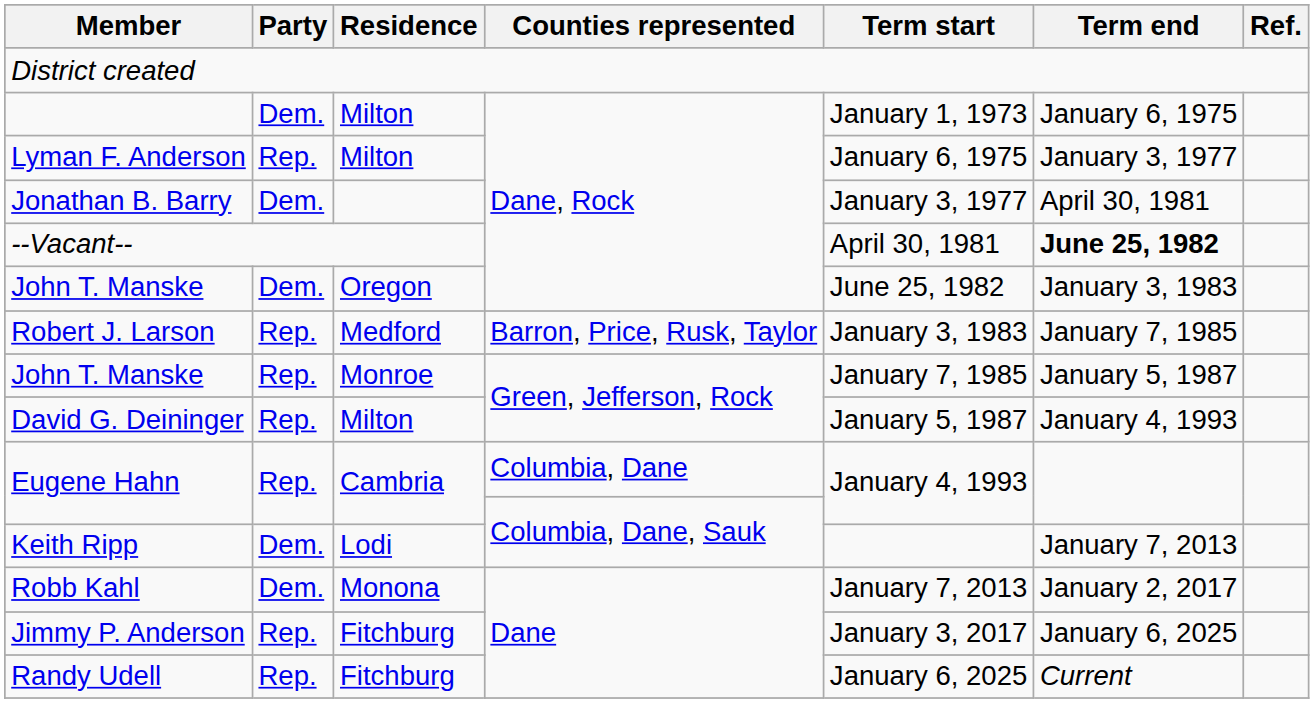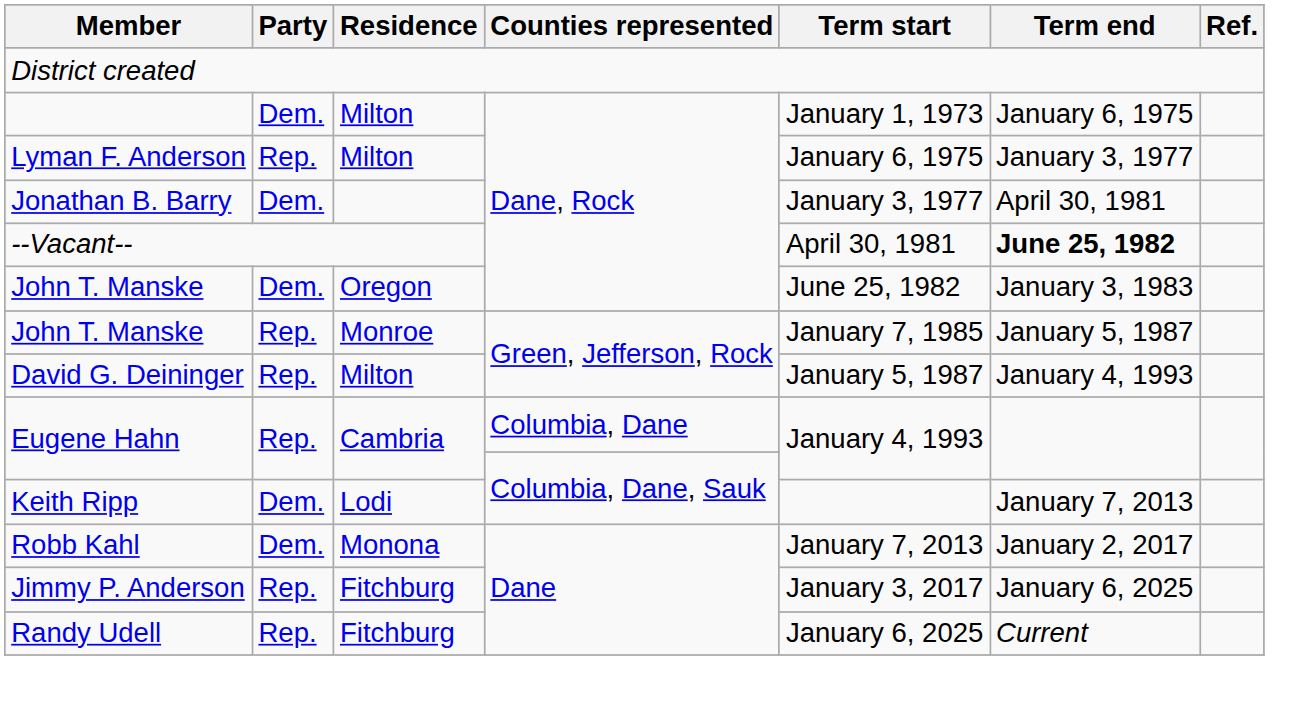- row: Robert J. Larson | Rep. | Medford | Barron, Price, Rusk, Taylor | January 3, 1983 | January 7, 1985
